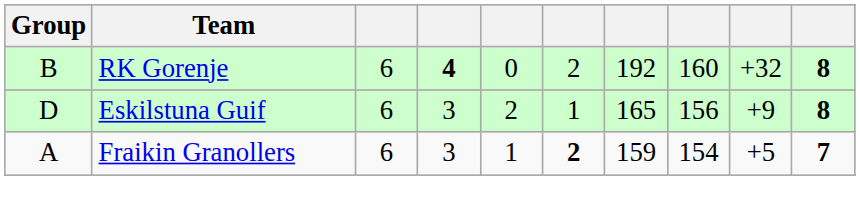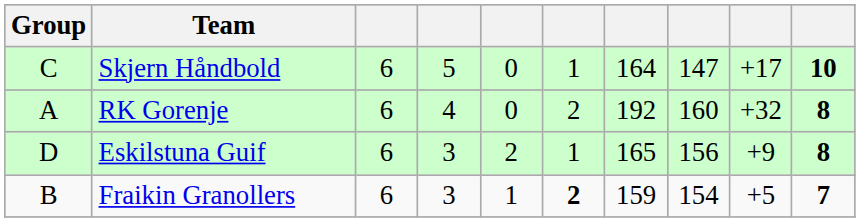+ row: C | Skjern Håndbold | 6 | 5 | 0 | 1 | 164 | 147 | +17 | 10
RK Gorenje | Group: B -> A
RK Gorenje | column 4: bold -> normal
Fraikin Granollers | Group: A -> B
